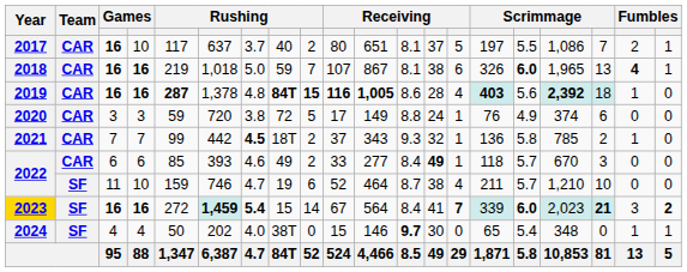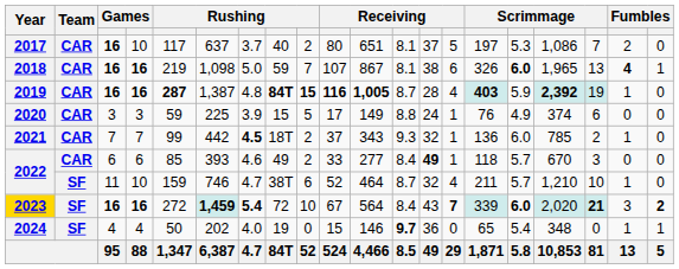2017 | column 16: 5.5 -> 5.3
2017 | column 20: 1 -> 0
2018 | column 6: 1,018 -> 1,098
2019 | column 6: 1,378 -> 1,387
2019 | column 12: 8.6 -> 8.7
2019 | column 16: 5.6 -> 5.9
2019 | column 18: 18 -> 19
2020 | column 6: 720 -> 225
2020 | column 7: 3.8 -> 3.9
2020 | column 8: 72 -> 15
2021 | column 16: 5.8 -> 6.0
2022 / 11 | column 8: 19 -> 38T
2022 / 11 | column 13: 38 -> 32
2022 / 11 | column 19: 0 -> 1
2023 | column 8: 15 -> 72
2023 | column 9: 14 -> 10
2023 | column 13: 41 -> 43
2023 | column 17: 2,023 -> 2,020
2024 | column 8: 38T -> 19
2024 | column 13: 30 -> 36
